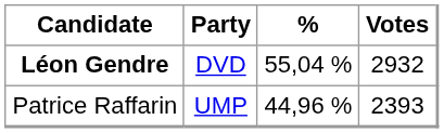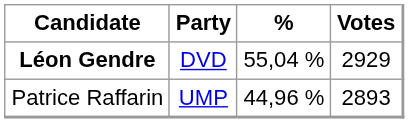Léon Gendre | Votes: 2932 -> 2929
Patrice Raffarin | Votes: 2393 -> 2893
